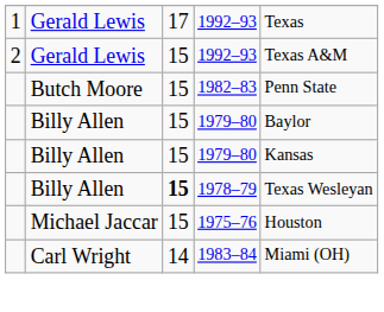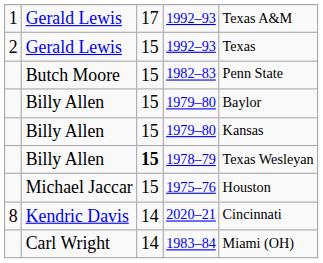1 / 1992–93 | column 5: Texas -> Texas A&M
2 / 1992–93 | column 5: Texas A&M -> Texas
+ row: 8 | Kendric Davis | 14 | 2020–21 | Cincinnati
